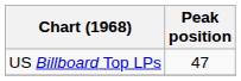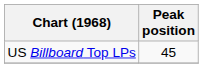US Billboard Top LPs | Peak position: 47 -> 45
